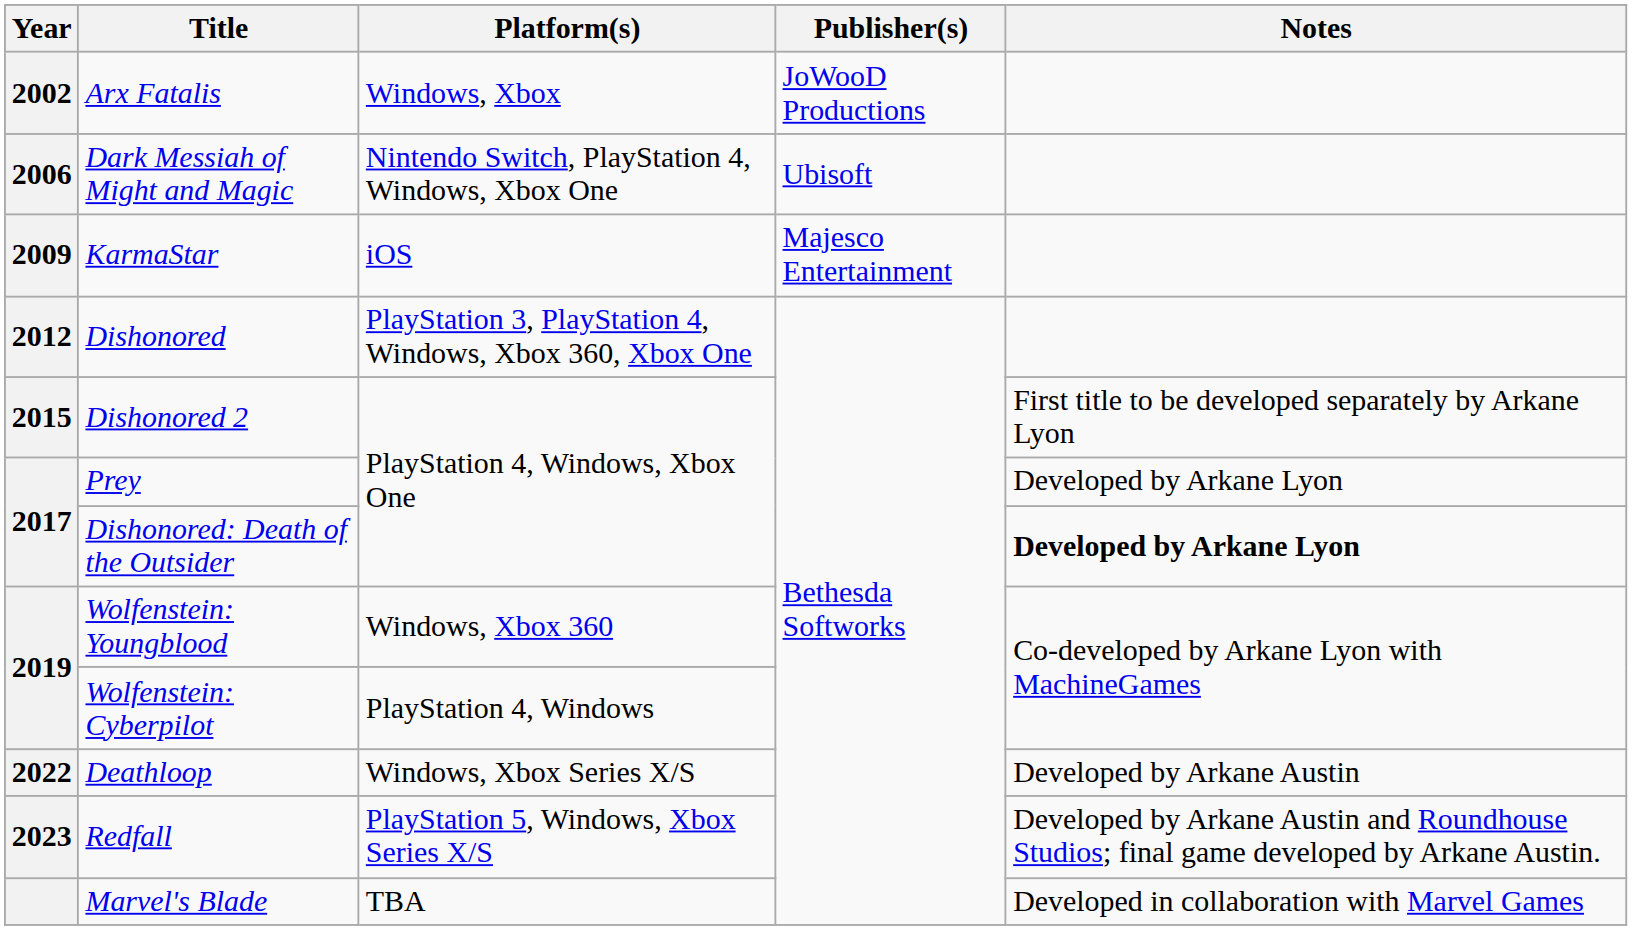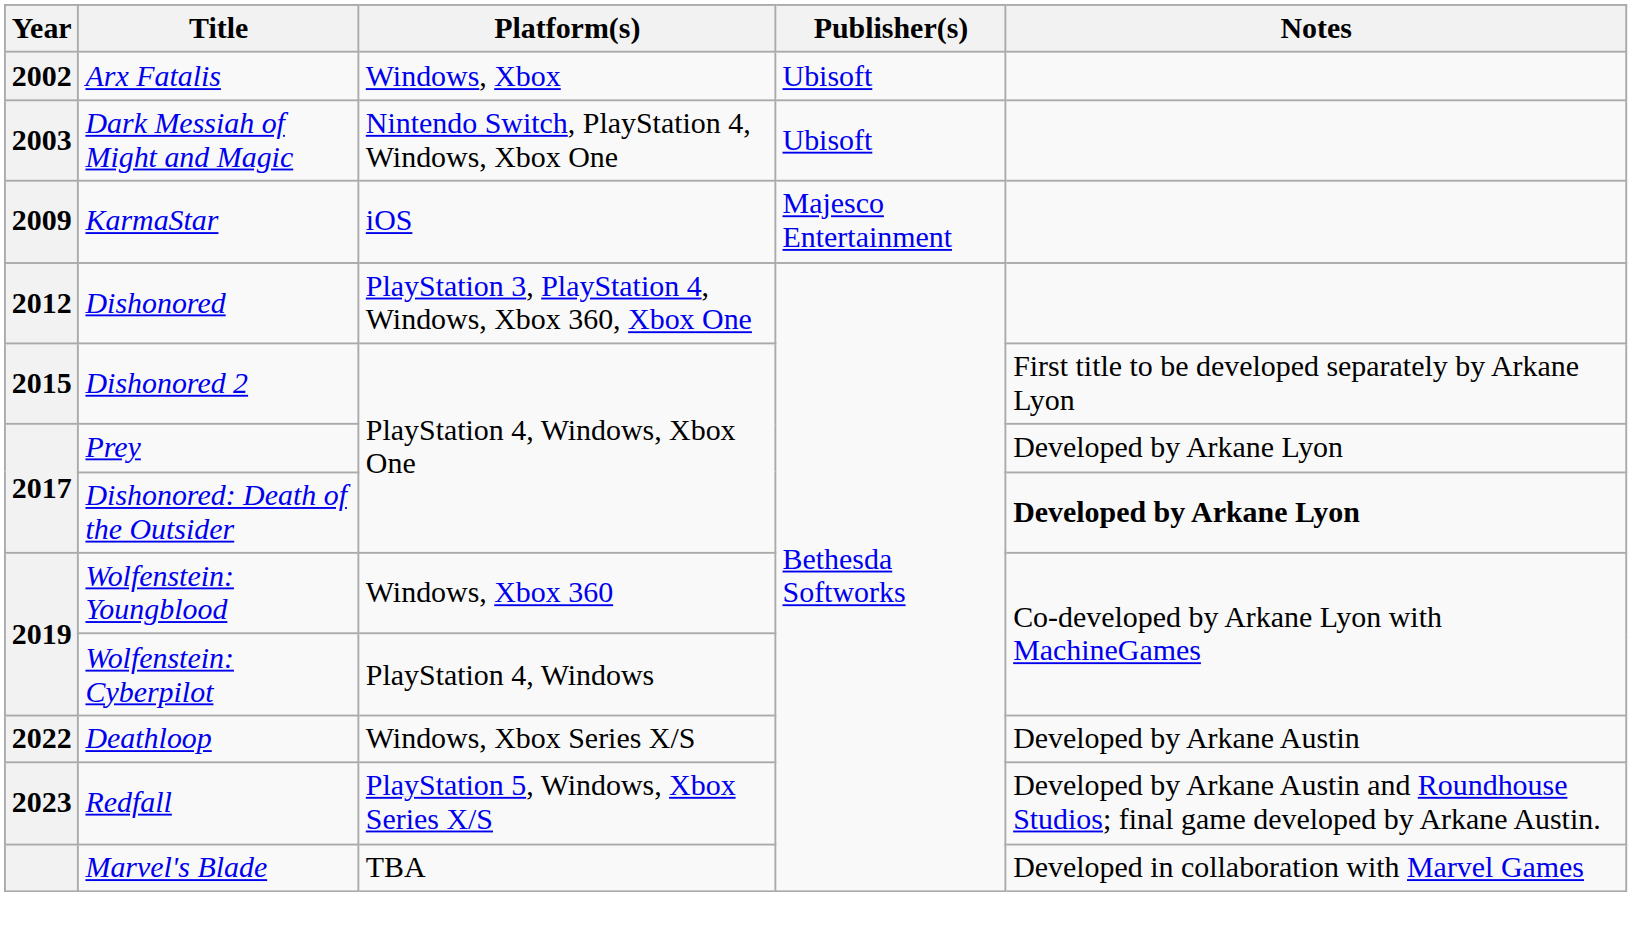Arx Fatalis | Publisher(s): JoWooD Productions -> Ubisoft
Dark Messiah of Might and Magic | Year: 2006 -> 2003
